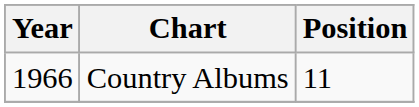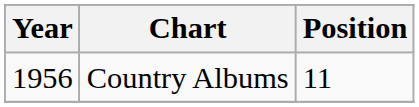Country Albums | Year: 1966 -> 1956
